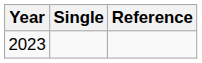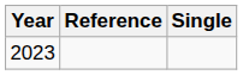columns swapped: Single <-> Reference
